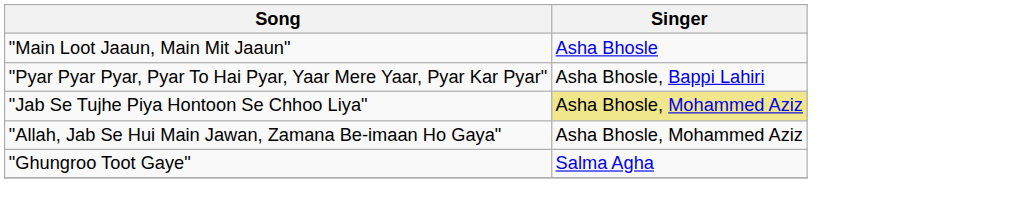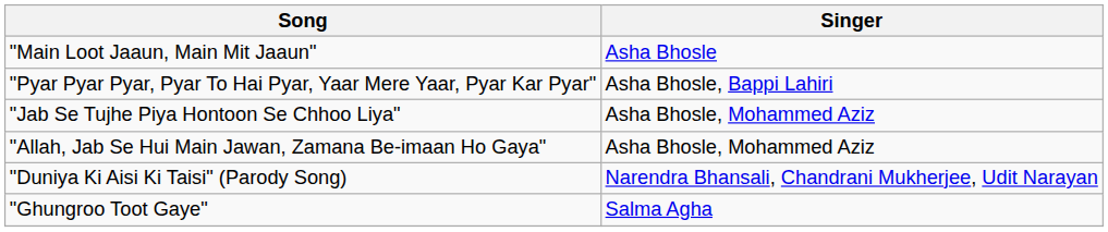"Jab Se Tujhe Piya Hontoon Se Chhoo Liya" | Singer: khaki background -> no background
+ row: "Duniya Ki Aisi Ki Taisi" (Parody Song) | Narendra Bhansali, Chandrani Mukherjee, Udit Narayan
